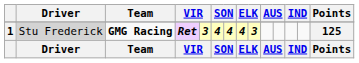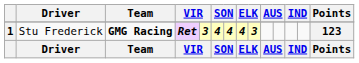1 | Driver: lightgrey background -> no background
1 | Points: 125 -> 123
